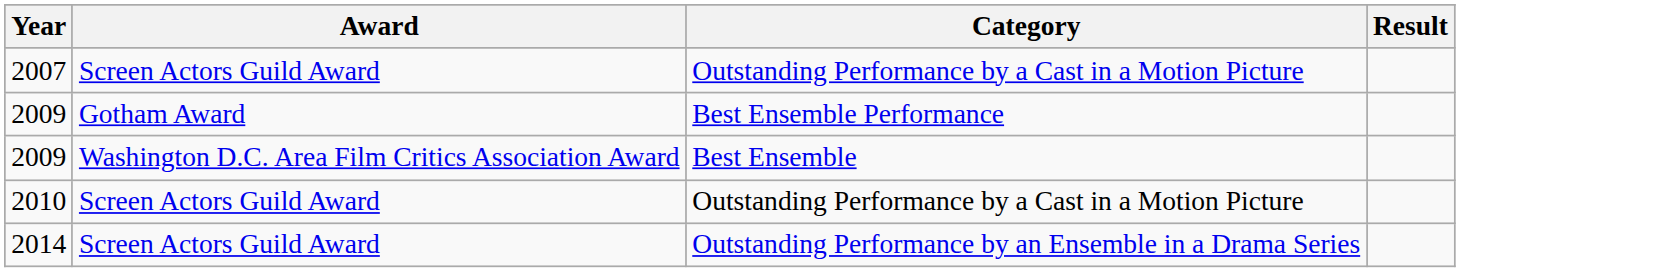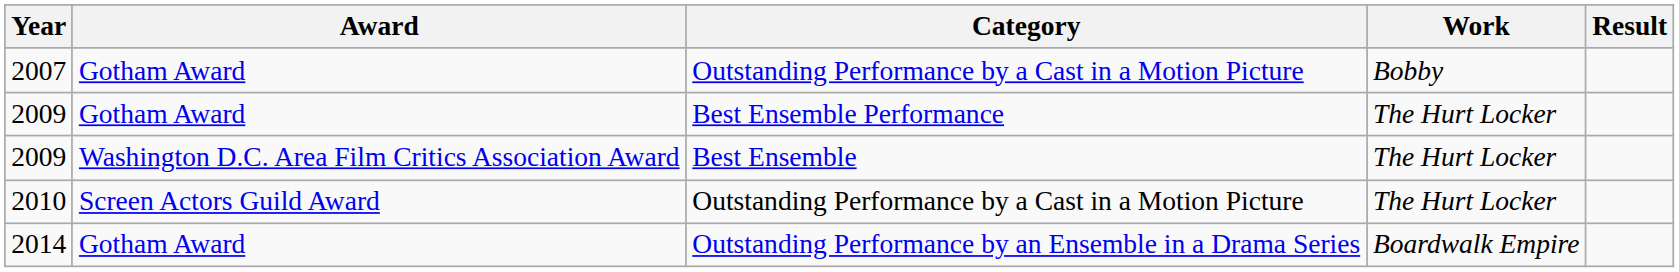+ column: Work | Bobby | The Hurt Locker | The Hurt Locker | The Hurt Locker | Boardwalk Empire
2007 | Award: Screen Actors Guild Award -> Gotham Award
2014 | Award: Screen Actors Guild Award -> Gotham Award
